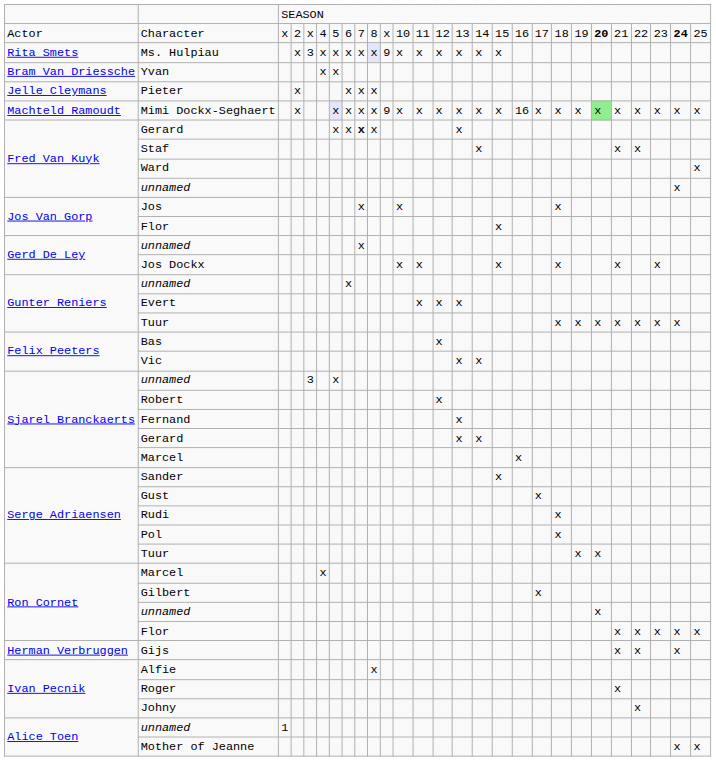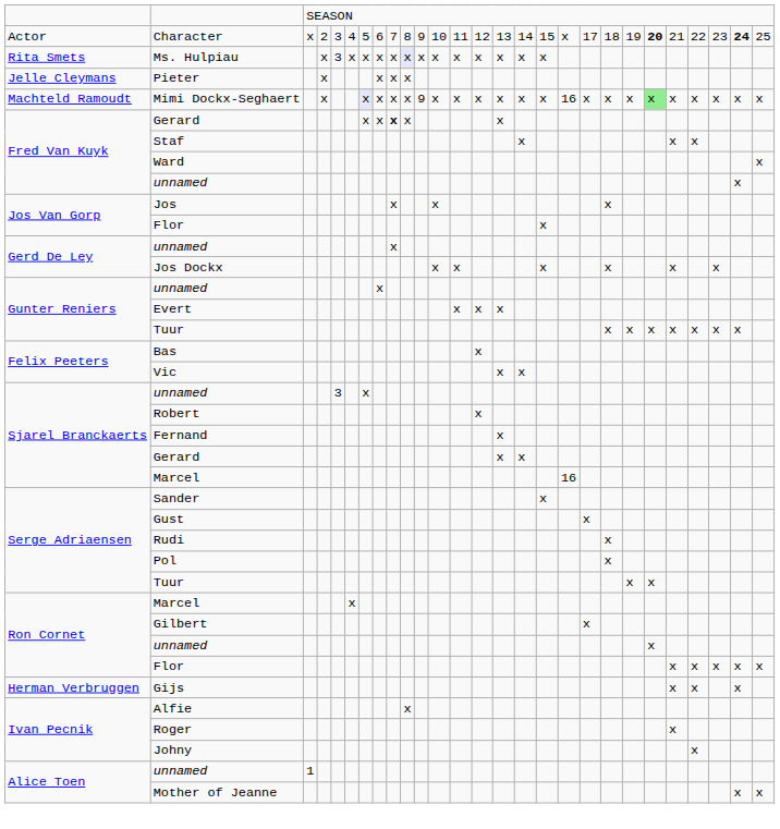Character | column 5: x -> 3
Character | column 11: x -> 9
Character | column 18: 16 -> x
Ms. Hulpiau | column 11: 9 -> x
- row: Bram Van Driessche | Yvan | x | x
Sjarel Branckaerts / Marcel | column 18: x -> 16
